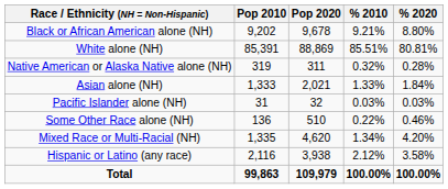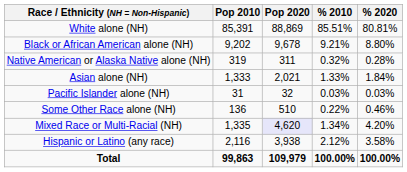rows swapped: White alone (NH) <-> Black or African American alone (NH)
Mixed Race or Multi-Racial (NH) | Pop 2020: no background -> lavender background
